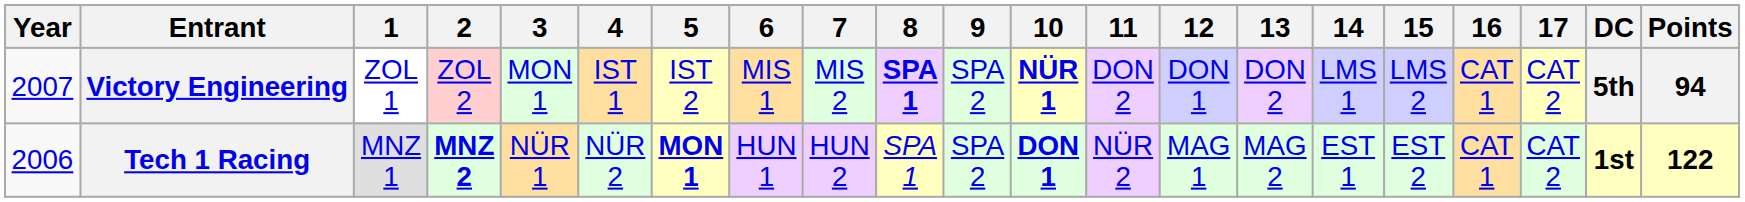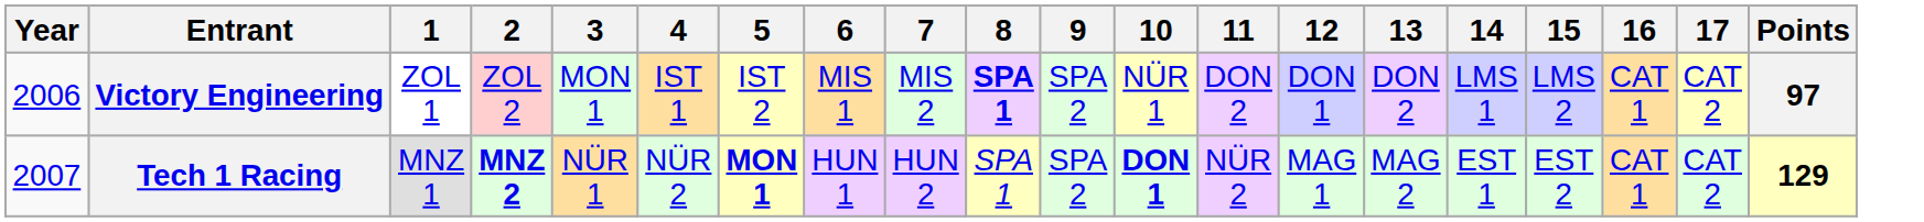- column: DC | 5th | 1st
Victory Engineering | Year: 2007 -> 2006
Victory Engineering | 10: bold -> normal
Victory Engineering | Points: 94 -> 97
Tech 1 Racing | Year: 2006 -> 2007
Tech 1 Racing | Points: 122 -> 129
